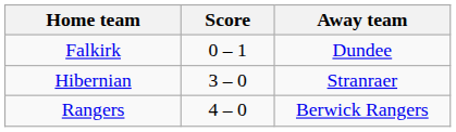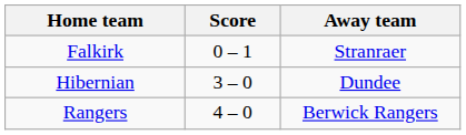Falkirk | Away team: Dundee -> Stranraer
Hibernian | Away team: Stranraer -> Dundee
